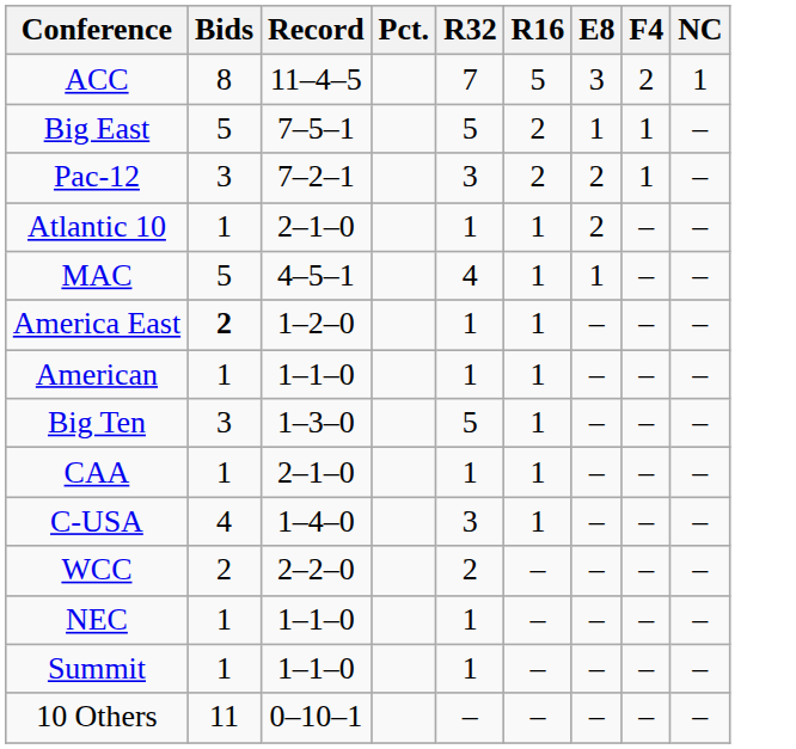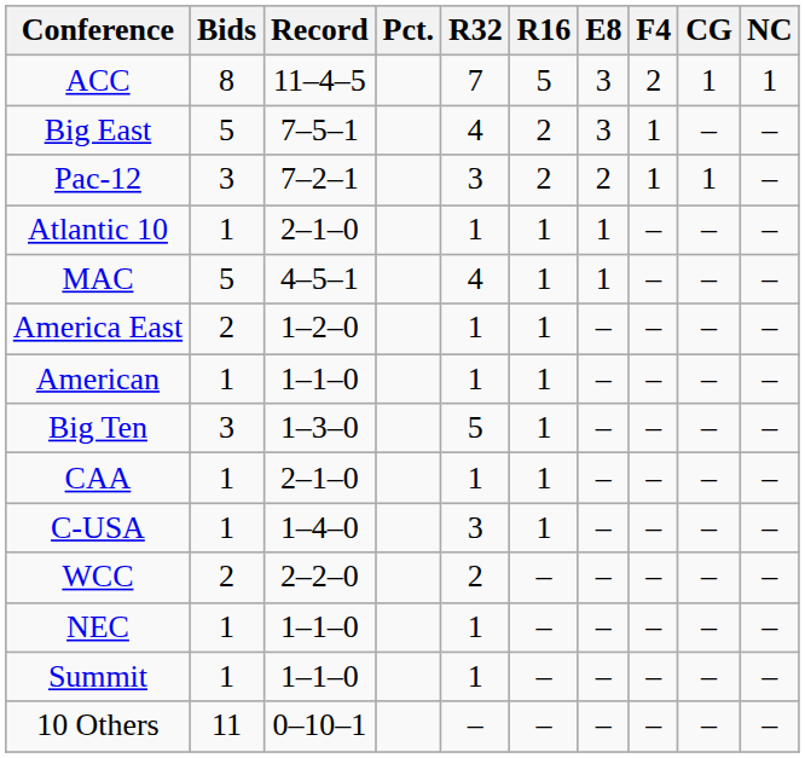+ column: CG | 1 | – | 1 | – | – | – | – | – | – | – | – | – | – | –
Big East | R32: 5 -> 4
Big East | E8: 1 -> 3
Atlantic 10 | E8: 2 -> 1
America East | Bids: bold -> normal
C-USA | Bids: 4 -> 1
